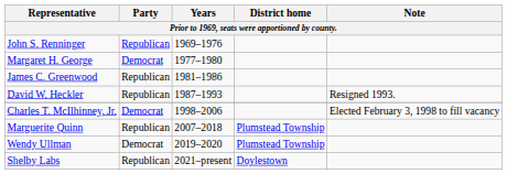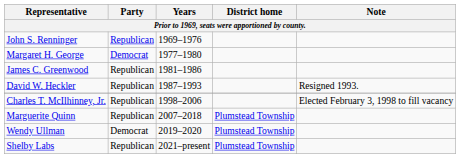Charles T. McIlhinney, Jr. | Party: Democrat -> Republican
Shelby Labs | District home: Doylestown -> Plumstead Township
